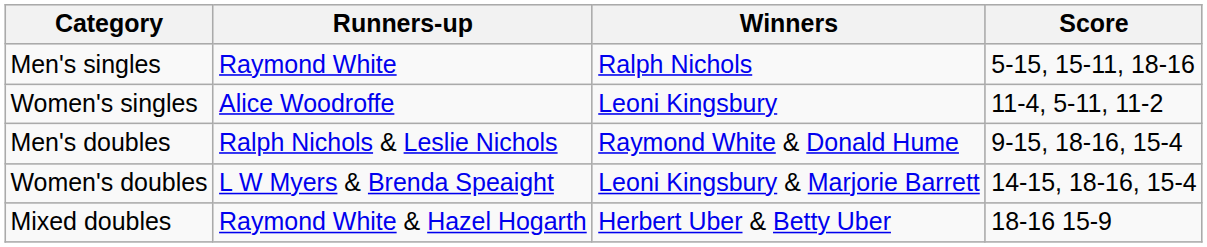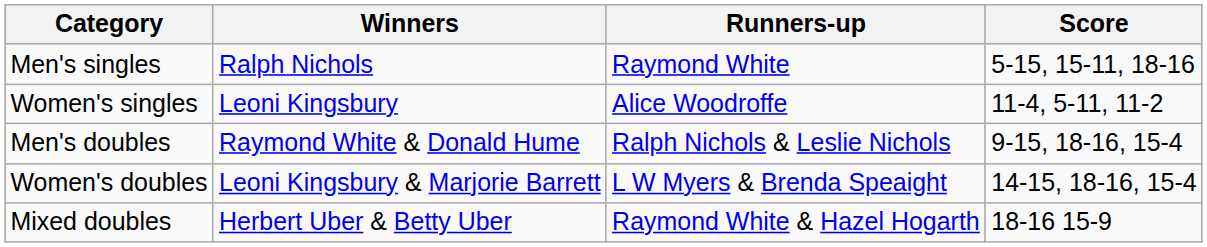columns swapped: Winners <-> Runners-up
